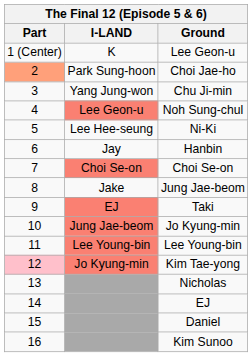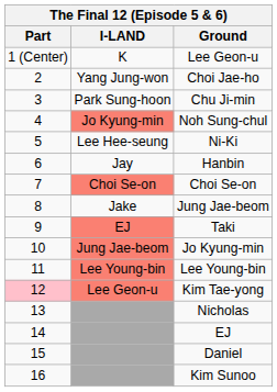Choi Jae-ho | Part: lightsalmon background -> no background
Choi Jae-ho | I-LAND: Park Sung-hoon -> Yang Jung-won
Chu Ji-min | I-LAND: Yang Jung-won -> Park Sung-hoon
Noh Sung-chul | I-LAND: Lee Geon-u -> Jo Kyung-min
Kim Tae-yong | I-LAND: Jo Kyung-min -> Lee Geon-u
